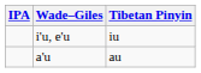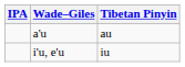rows swapped: a'u <-> i'u, e'u
